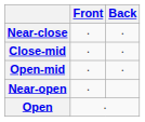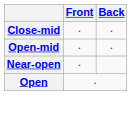- row: Near-close | ∙ | ∙
